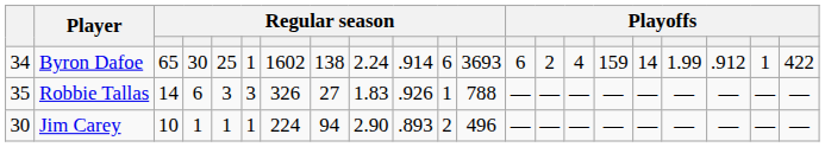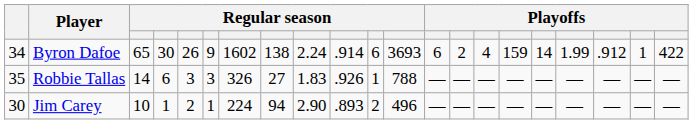Byron Dafoe | column 5: 25 -> 26
Byron Dafoe | column 6: 1 -> 9
Jim Carey | column 5: 1 -> 2
